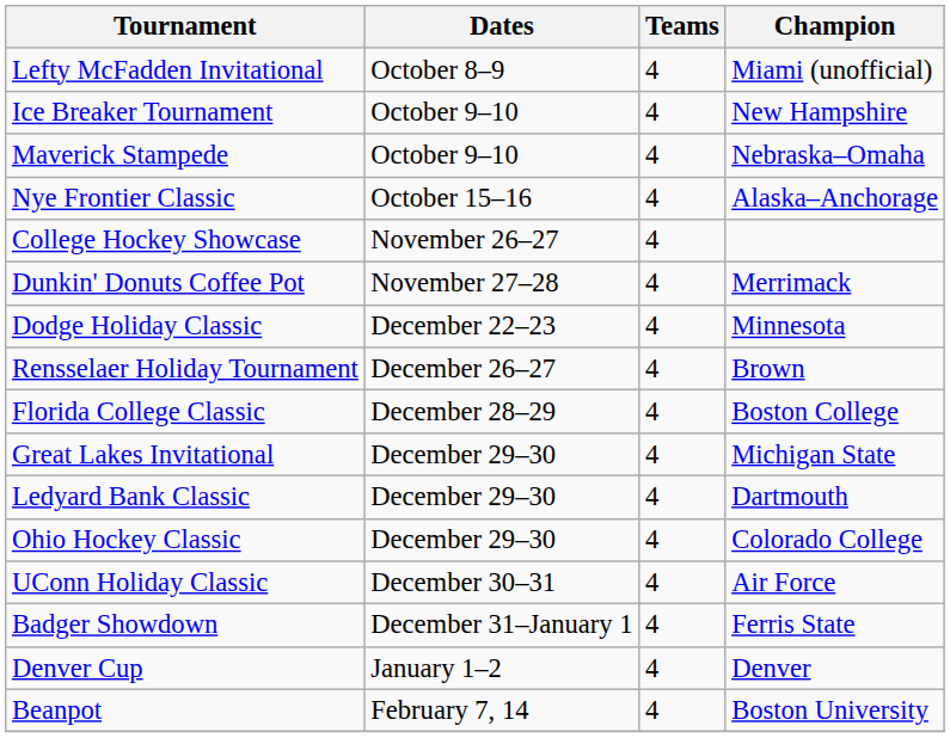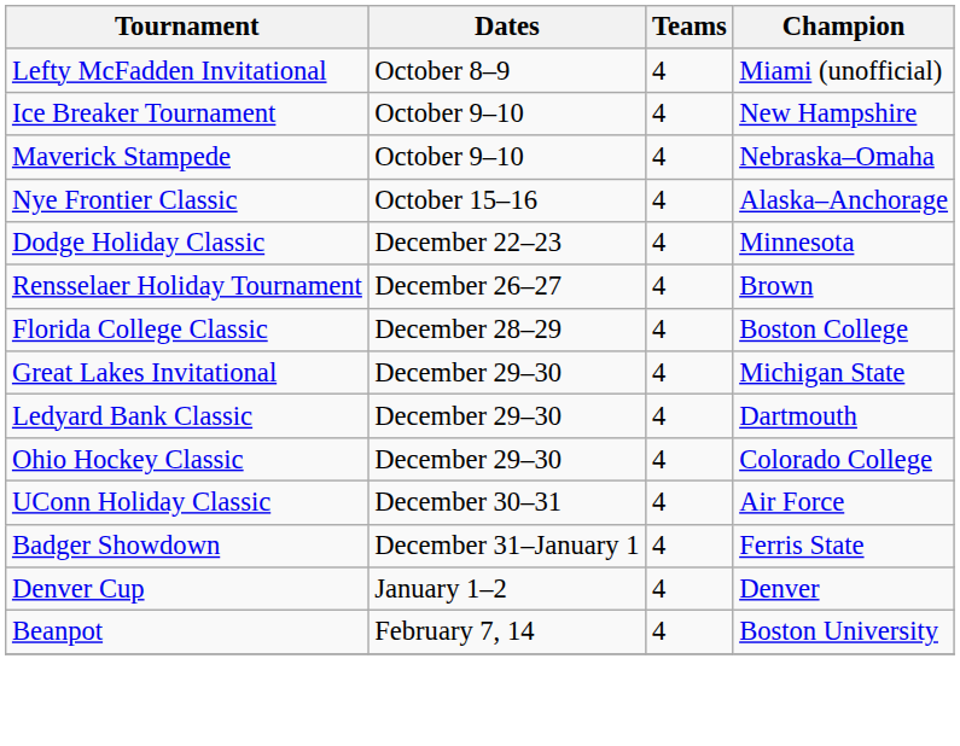- row: College Hockey Showcase | November 26–27 | 4
- row: Dunkin' Donuts Coffee Pot | November 27–28 | 4 | Merrimack
